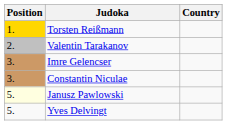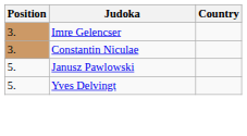- row: 1. | Torsten Reißmann
- row: 2. | Valentin Tarakanov
Janusz Pawlowski | Position: lightyellow background -> no background
